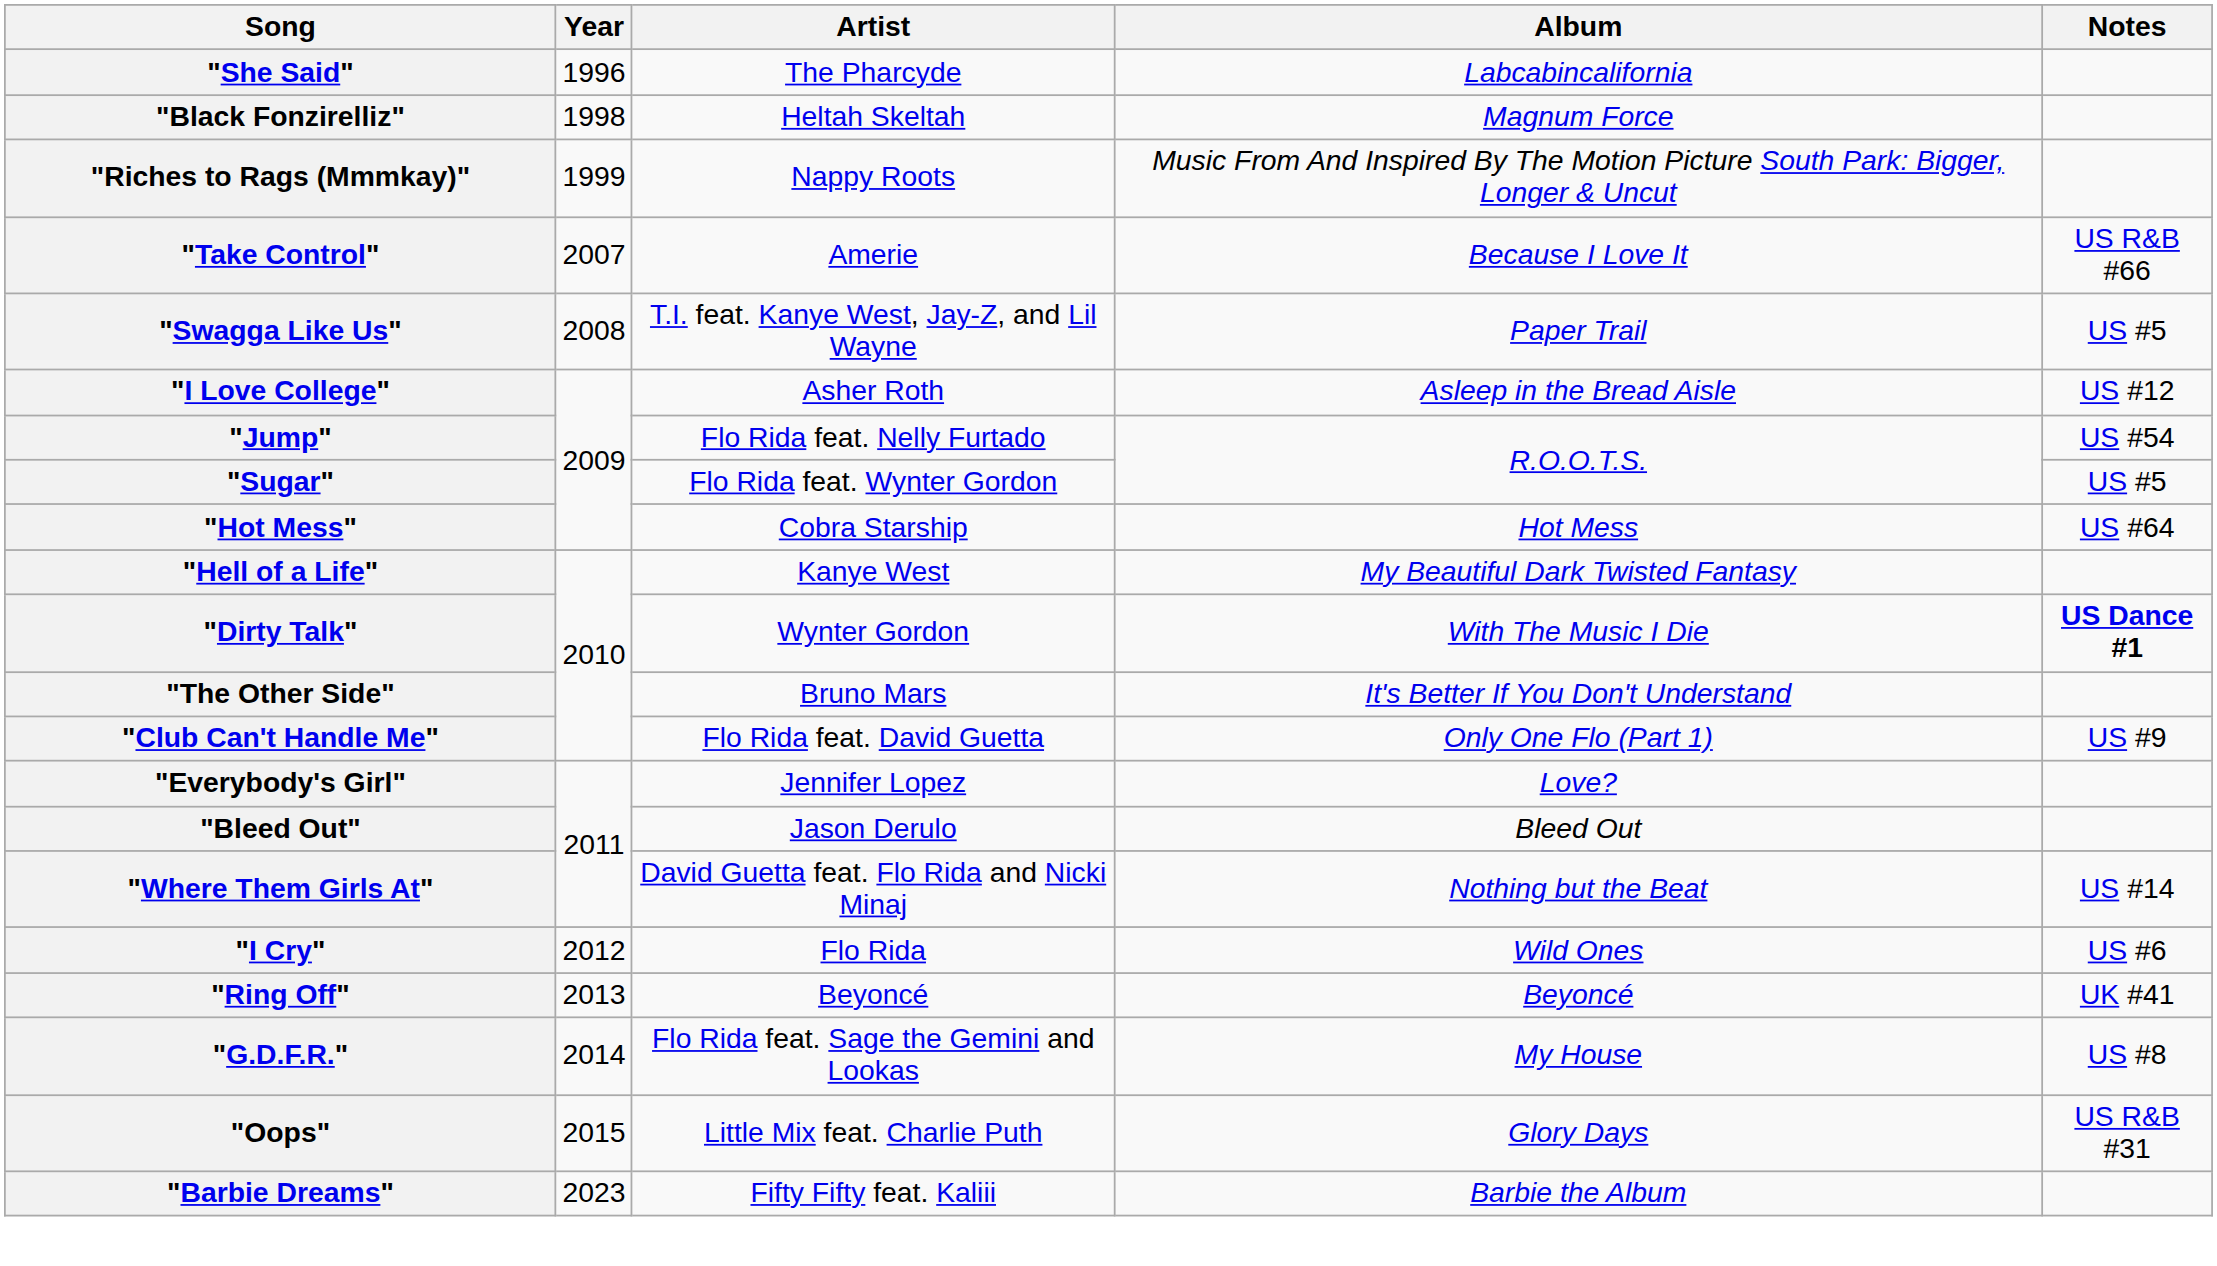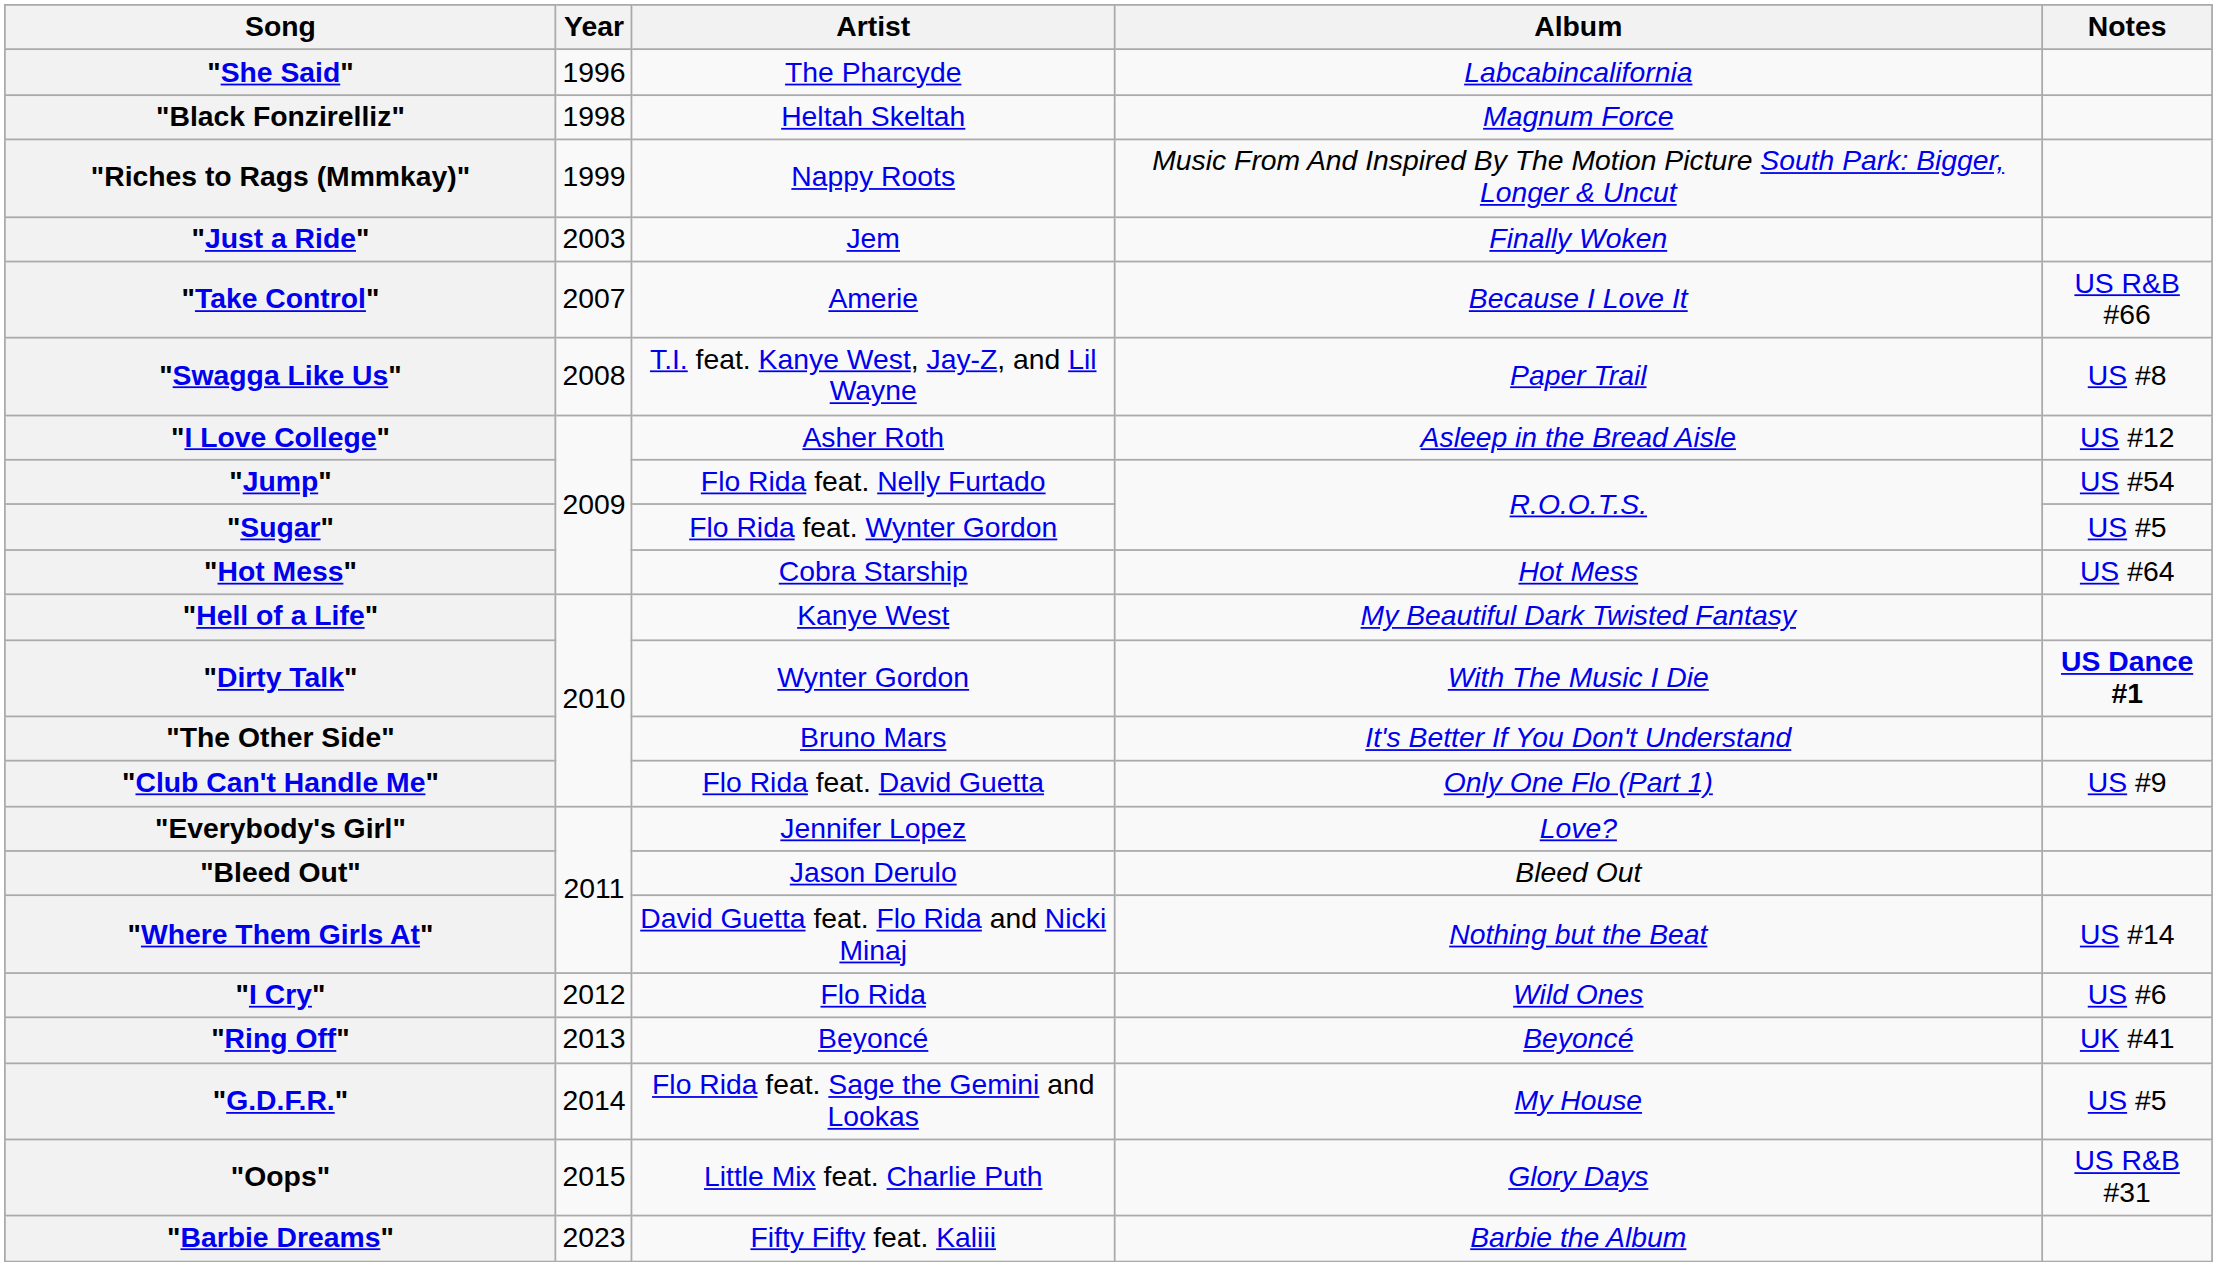+ row: "Just a Ride" | 2003 | Jem | Finally Woken
"Swagga Like Us" | Notes: US #5 -> US #8
"G.D.F.R." | Notes: US #8 -> US #5
